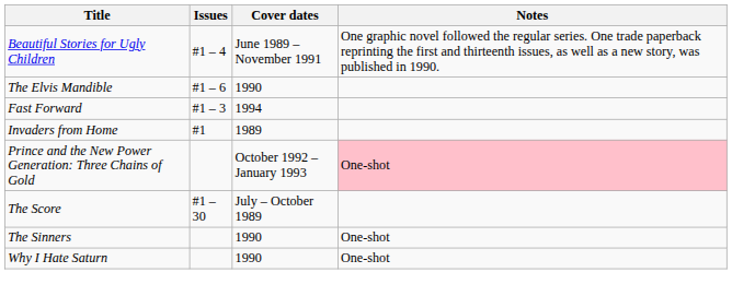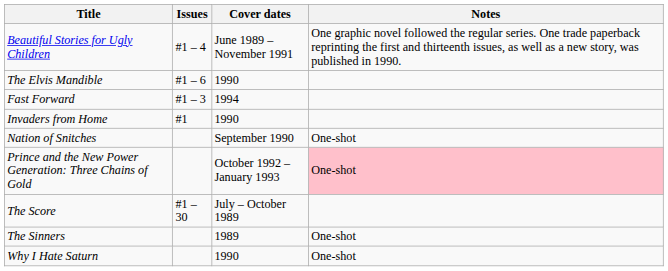Invaders from Home | Cover dates: 1989 -> 1990
+ row: Nation of Snitches | September 1990 | One-shot
The Sinners | Cover dates: 1990 -> 1989
